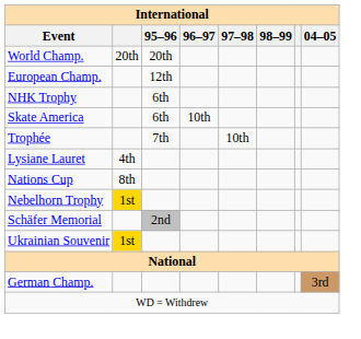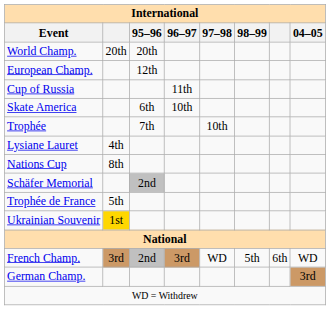+ row: Cup of Russia | 11th
- row: NHK Trophy | 6th
- row: Nebelhorn Trophy | 1st
+ row: Trophée de France | 5th
+ row: French Champ. | 3rd | 2nd | 3rd | WD | 5th | 6th | WD
